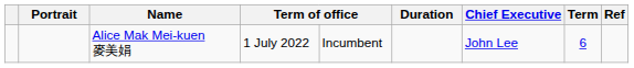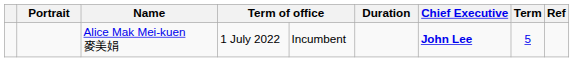Alice Mak Mei-kuen 麥美娟 | Chief Executive: normal -> bold
Alice Mak Mei-kuen 麥美娟 | Term: 6 -> 5
